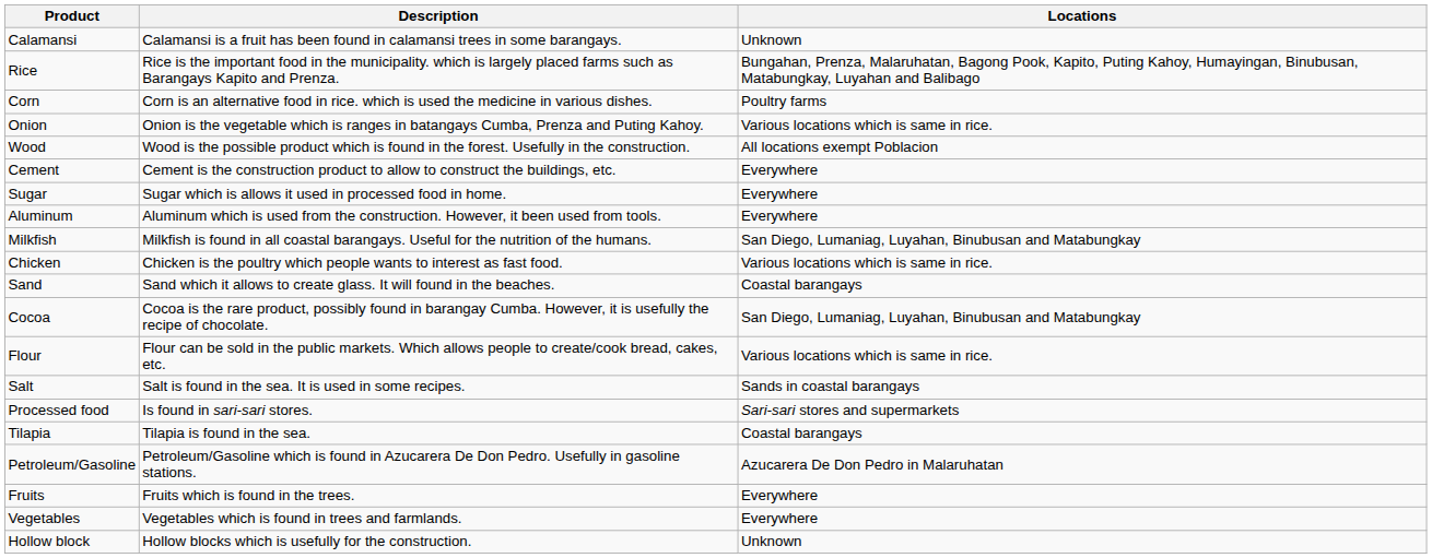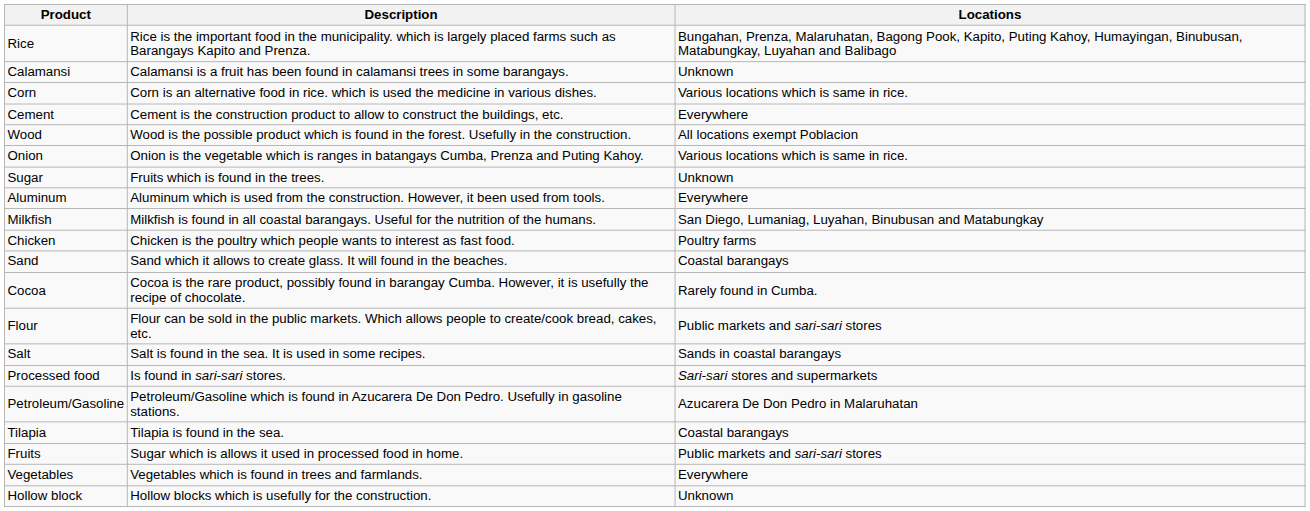rows swapped: Calamansi <-> Rice
Corn | Locations: Poultry farms -> Various locations which is same in rice.
rows swapped: Onion <-> Cement
Sugar | Description: Sugar which is allows it used in processed food in home. -> Fruits which is found in the trees.
Sugar | Locations: Everywhere -> Unknown
Chicken | Locations: Various locations which is same in rice. -> Poultry farms
Cocoa | Locations: San Diego, Lumaniag, Luyahan, Binubusan and Matabungkay -> Rarely found in Cumba.
Flour | Locations: Various locations which is same in rice. -> Public markets and sari-sari stores
rows swapped: Petroleum/Gasoline <-> Tilapia
Fruits | Description: Fruits which is found in the trees. -> Sugar which is allows it used in processed food in home.
Fruits | Locations: Everywhere -> Public markets and sari-sari stores
